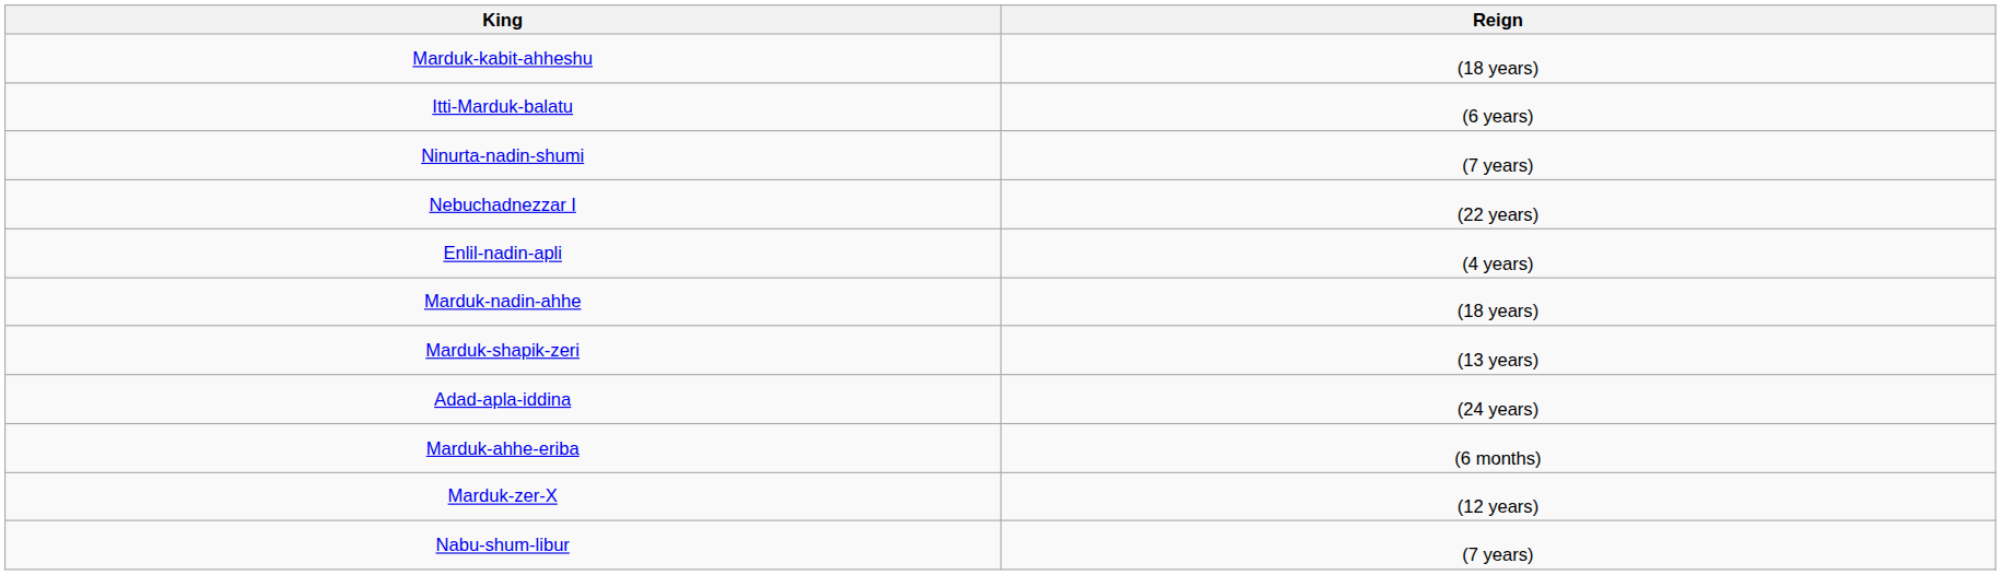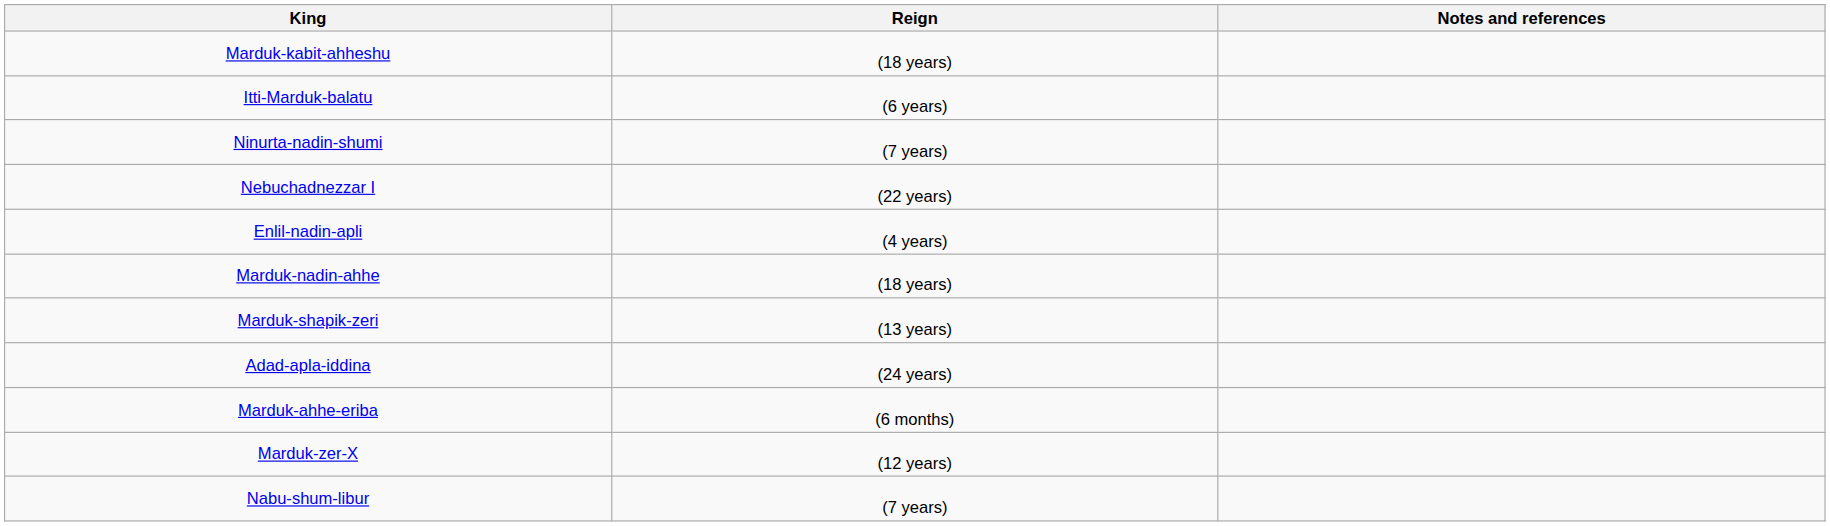+ column: Notes and references
